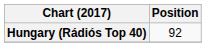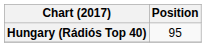Hungary (Rádiós Top 40) | Position: 92 -> 95
